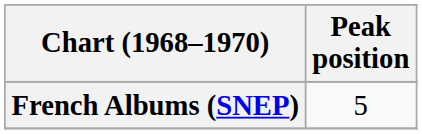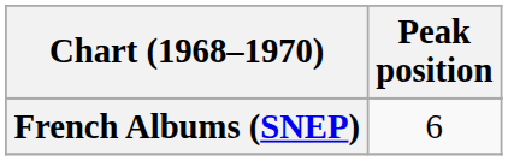French Albums (SNEP) | Peak position: 5 -> 6
